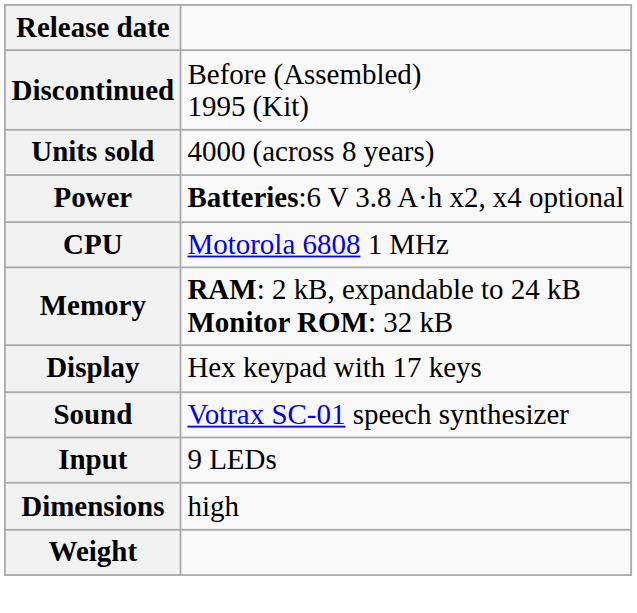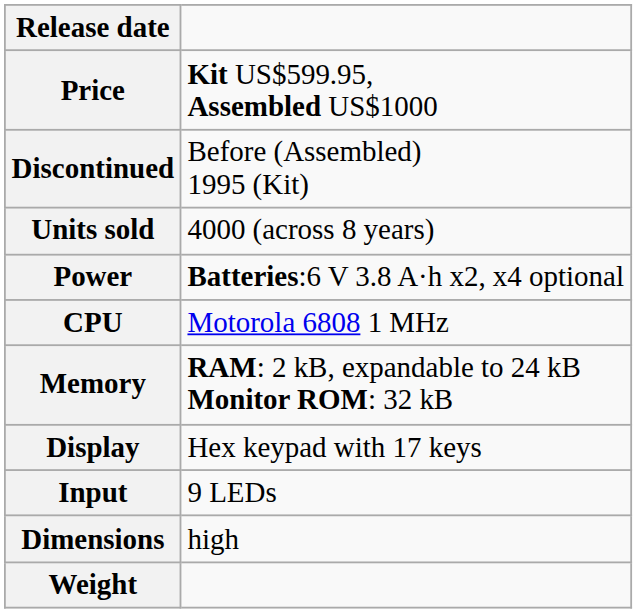+ row: Price | Kit US$599.95, Assembled US$1000
- row: Sound | Votrax SC-01 speech synthesizer
